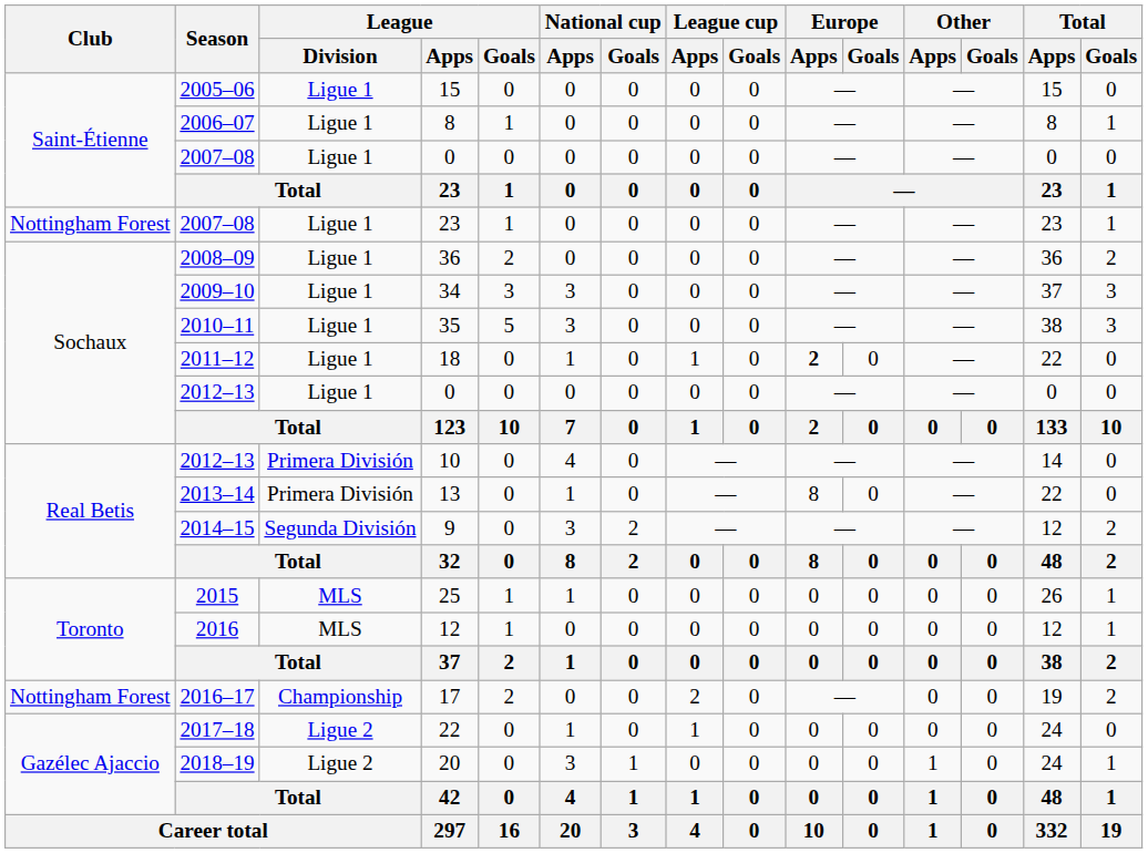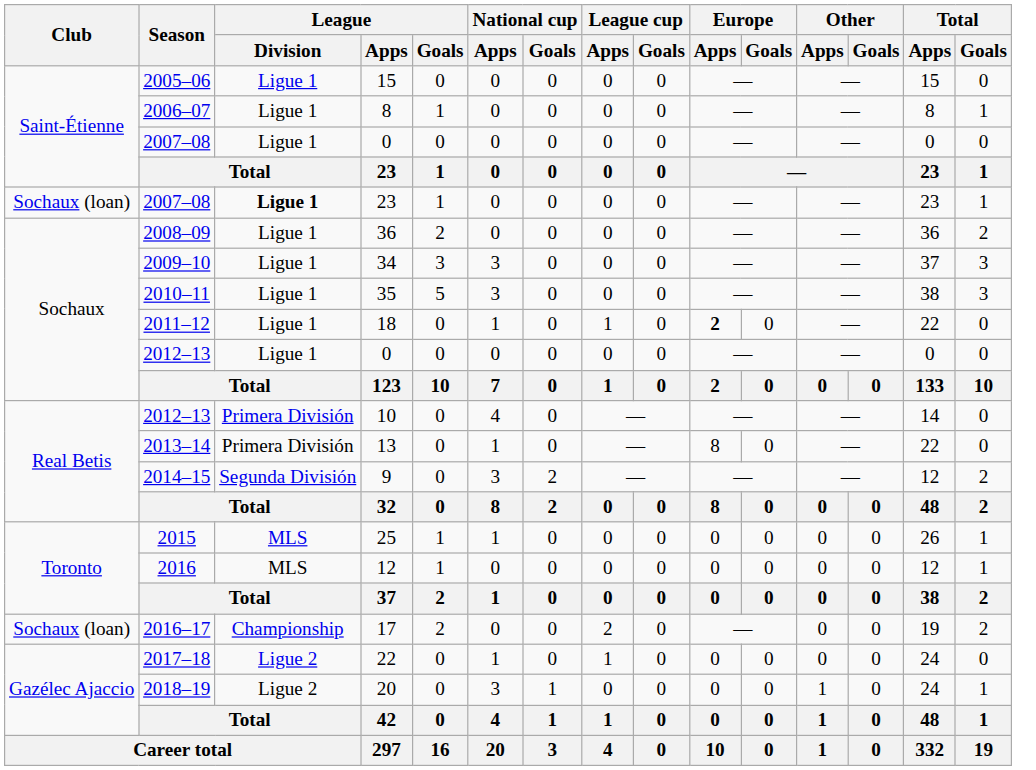2007–08 / 23 | Club: Nottingham Forest -> Sochaux (loan)
2007–08 / 23 | League / Division: normal -> bold
17 | Club: Nottingham Forest -> Sochaux (loan)
